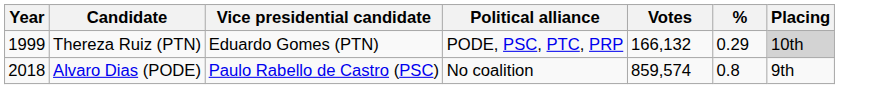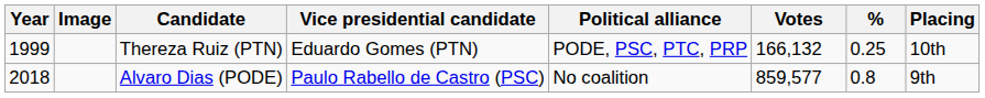+ column: Image
Thereza Ruiz (PTN) | %: 0.29 -> 0.25
Thereza Ruiz (PTN) | Placing: lightgrey background -> no background
Alvaro Dias (PODE) | Votes: 859,574 -> 859,577
